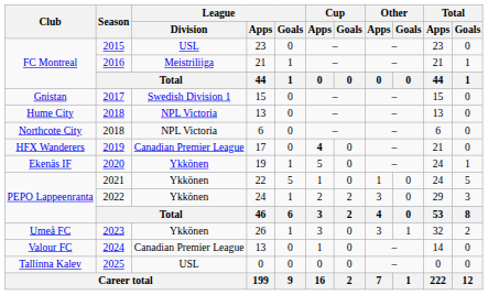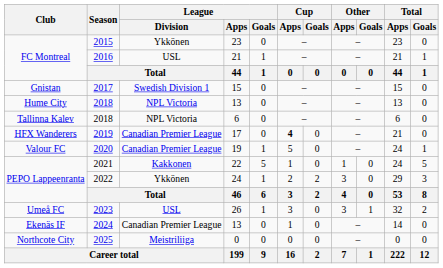2015 | League / Division: USL -> Ykkönen
2016 | League / Division: Meistriliiga -> USL
2018 / 6 | Club: Northcote City -> Tallinna Kalev
2020 | Club: Ekenäs IF -> Valour FC
2020 | League / Division: Ykkönen -> Canadian Premier League
2021 | League / Division: Ykkönen -> Kakkonen
2023 | League / Division: Ykkönen -> USL
2024 | Club: Valour FC -> Ekenäs IF
2025 | Club: Tallinna Kalev -> Northcote City
2025 | League / Division: USL -> Meistriliiga
